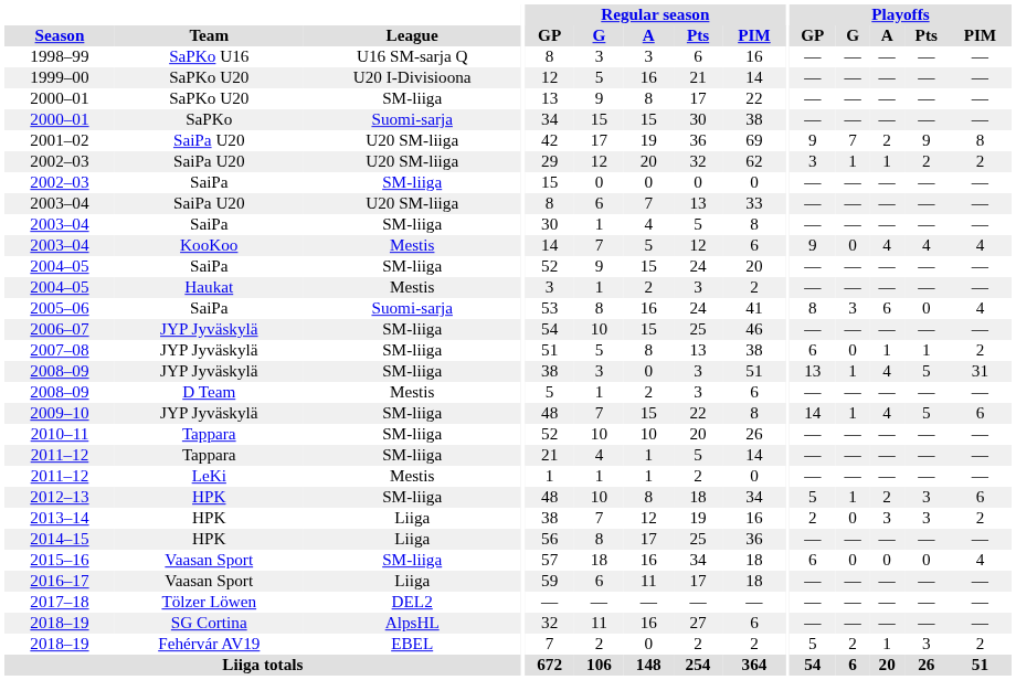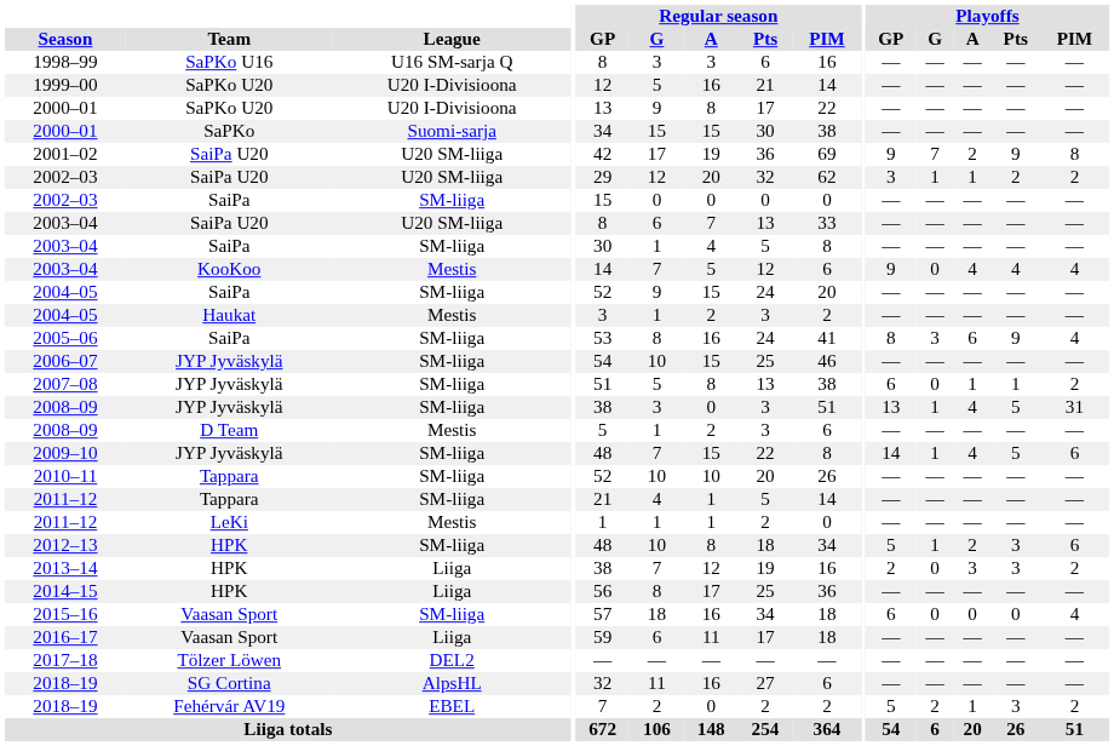2000–01 / SaPKo U20 | League: SM-liiga -> U20 I-Divisioona
2005–06 | League: Suomi-sarja -> SM-liiga
2005–06 | Playoffs / Pts: 0 -> 9
